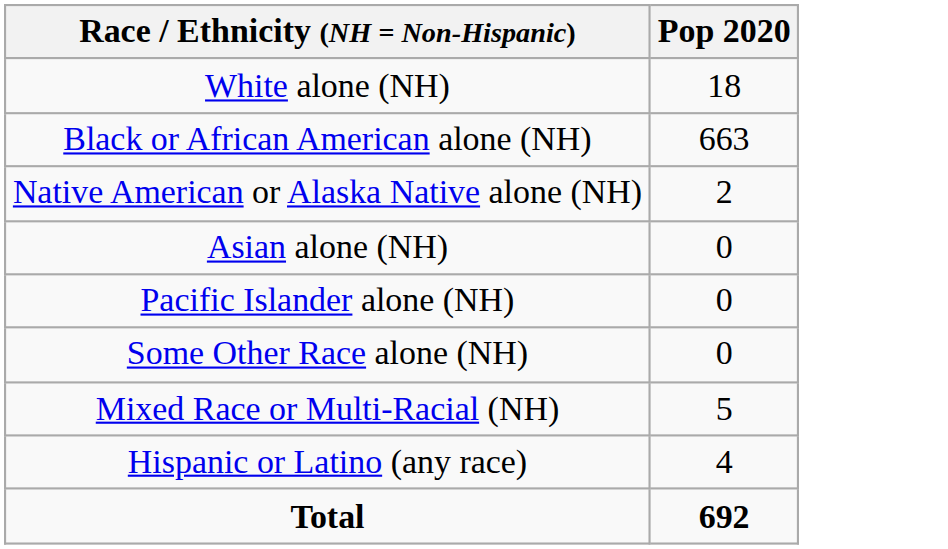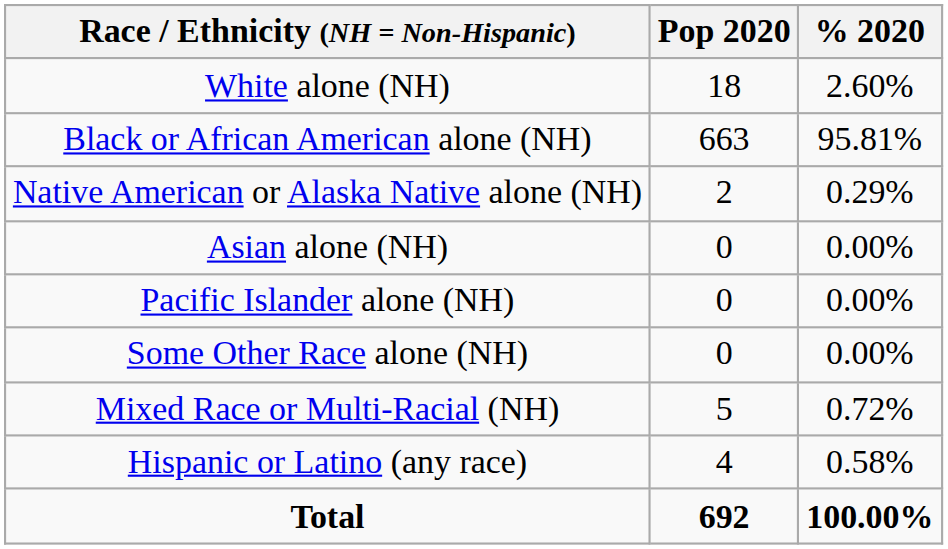+ column: % 2020 | 2.60% | 95.81% | 0.29% | 0.00% | 0.00% | 0.00% | 0.72% | 0.58% | 100.00%
